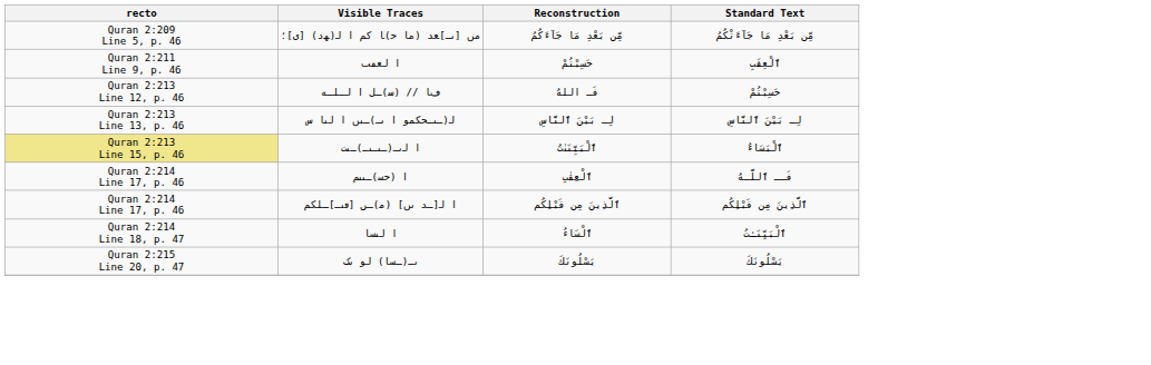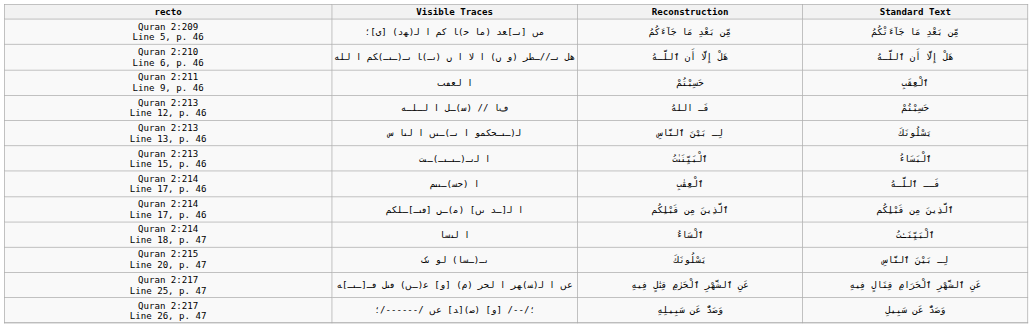+ row: Quran 2:210 Line 6, p. 46 | هل ٮـ//ـﻄﺮ (و ﮞ) ا لا ا ﮞ (ٮـ)ﺎ ٮـ(ـٮـ)ﮑﻢ ا ﻟﻠﻪ | هَلْ إِلَّا أَن ٱللَّـهُ | هَلْ إِلَّا أَن ٱللَّـهُ
ﻟ(ـٮـحکمو ا ٮـ)ـٮں ا لٮا س | Standard Text: لِـ بَيْنَ ٱلنَّاسِ -> يَسْلُونَكَ
ا ﻟٮـ(ـٮـٮـ)ـٮت | recto: khaki background -> no background
ٮـ(ـسا) لو ٮک | Standard Text: يَسْلُونَكَ -> لِـ بَيْنَ ٱلنَّاسِ
+ row: Quran 2:217 Line 25, p. 47 | عں ا ﻟ(ﺴ)ﻬﺮ ا لحر (م) [و] ﻋ(ـں) ٯٮل ڡـ[ـٮـ]ﻪ | عَنِ ٱلشَّهْرِ ٱلْحَرٰمِ قِتٰلٍ فِيهِ | عَنِ ٱلشَّهْرِ ٱلْحَرَامِ قِتَالٍ فِيهِ
+ row: Quran 2:217 Line 26, p. 47 | ؛/--/ [و] (ﺻ)[ﺪ] عں /------/؛ | وَصَدٌّ عَن سَبِيلِهِ | وَصَدٌّ عَن سَبِيلِ
